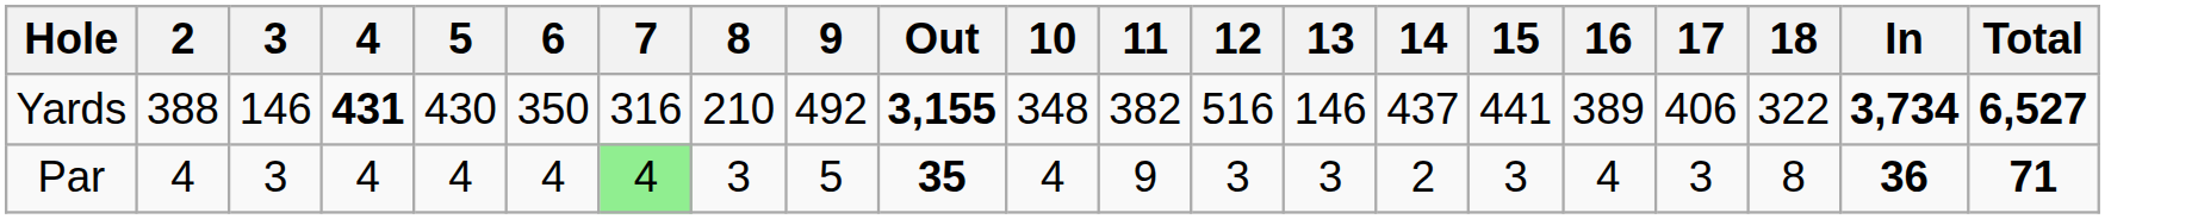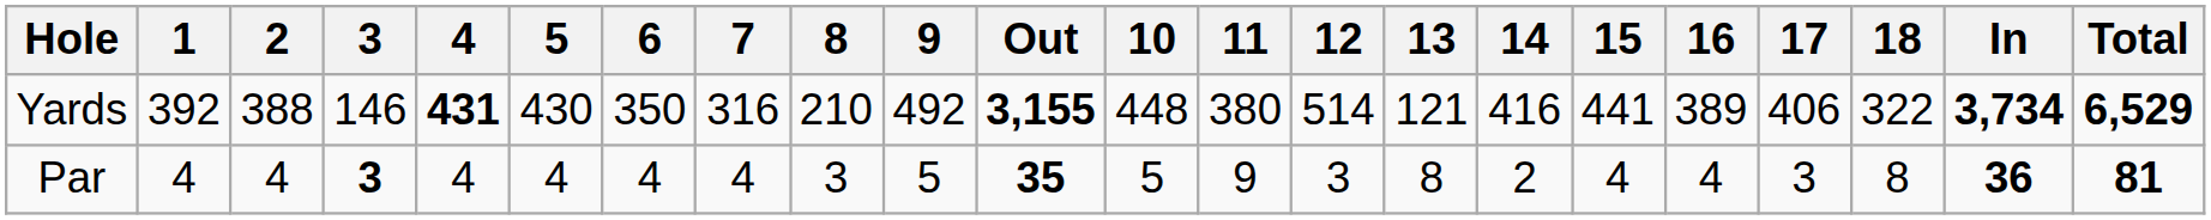+ column: 1 | 392 | 4
Yards | 10: 348 -> 448
Yards | 11: 382 -> 380
Yards | 12: 516 -> 514
Yards | 13: 146 -> 121
Yards | 14: 437 -> 416
Yards | Total: 6,527 -> 6,529
Par | 3: normal -> bold
Par | 7: lightgreen background -> no background
Par | 10: 4 -> 5
Par | 13: 3 -> 8
Par | 15: 3 -> 4
Par | Total: 71 -> 81
